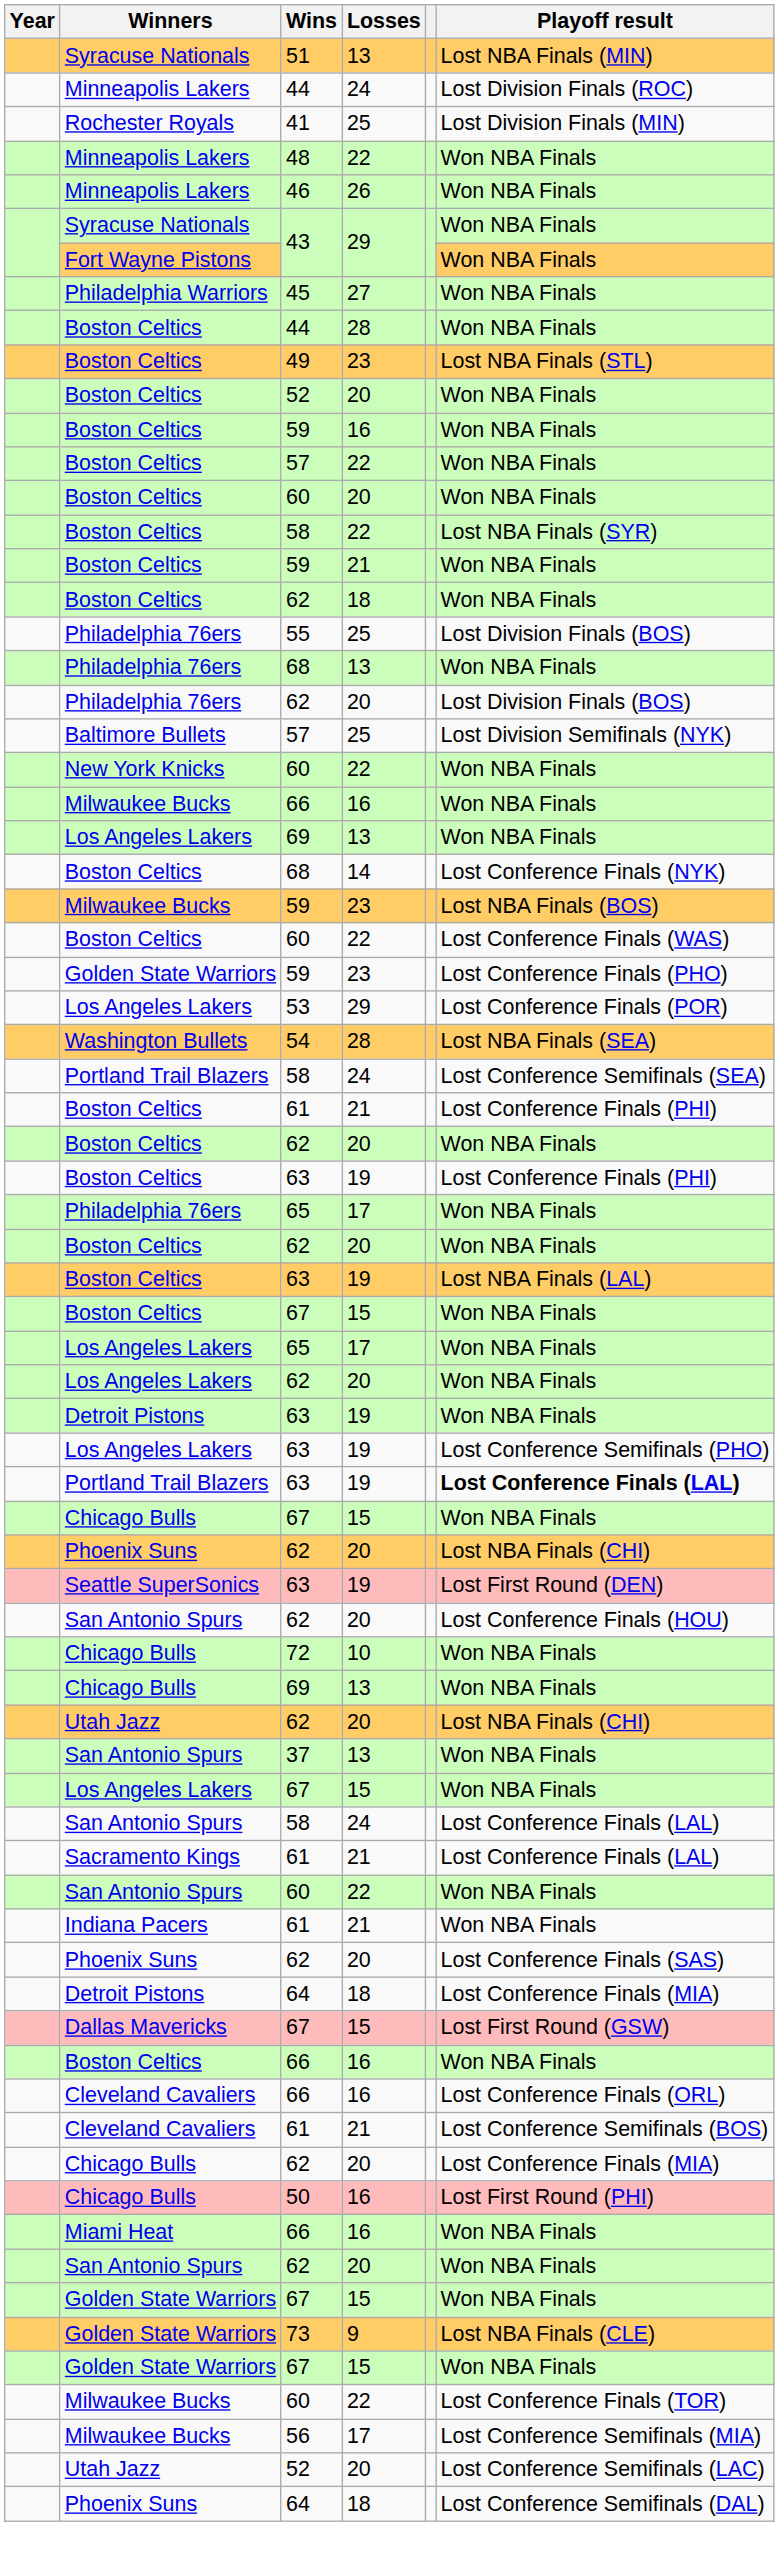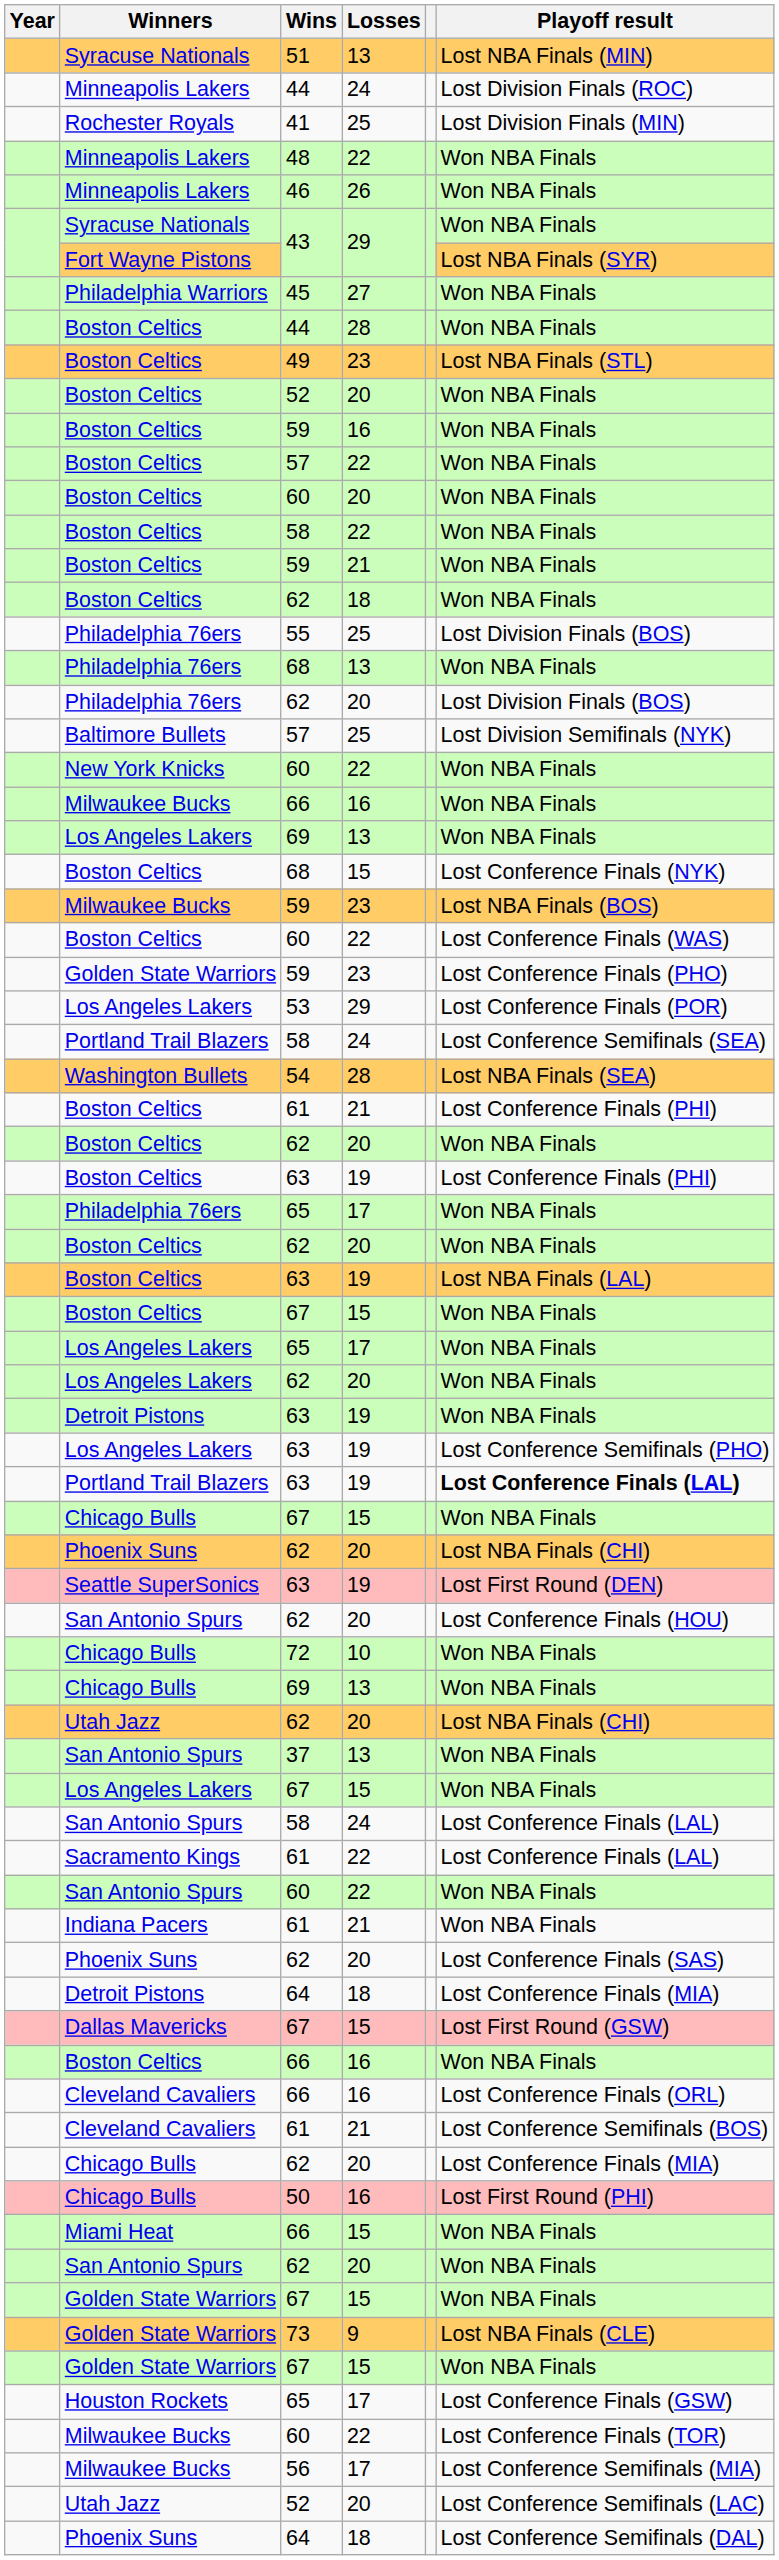Fort Wayne Pistons / 43 | Playoff result: Won NBA Finals -> Lost NBA Finals (SYR)
Boston Celtics / 58 | Playoff result: Lost NBA Finals (SYR) -> Won NBA Finals
Boston Celtics / 68 | Losses: 14 -> 15
rows swapped: Portland Trail Blazers / 58 <-> 54
Sacramento Kings / 61 | Losses: 21 -> 22
Miami Heat / 66 | Losses: 16 -> 15
+ row: Houston Rockets | 65 | 17 | Lost Conference Finals (GSW)
